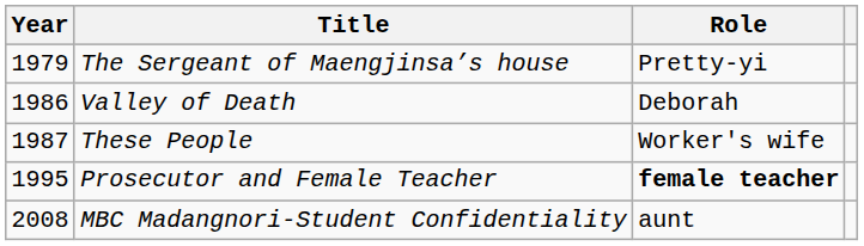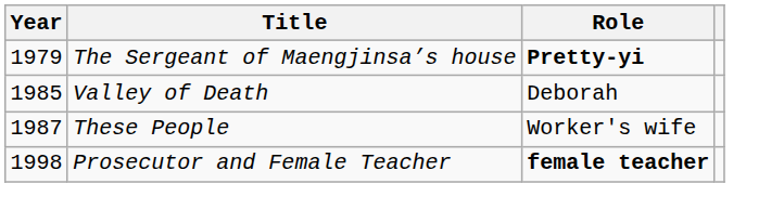The Sergeant of Maengjinsa’s house | Role: normal -> bold
Valley of Death | Year: 1986 -> 1985
Prosecutor and Female Teacher | Year: 1995 -> 1998
- row: 2008 | MBC Madangnori-Student Confidentiality | aunt
